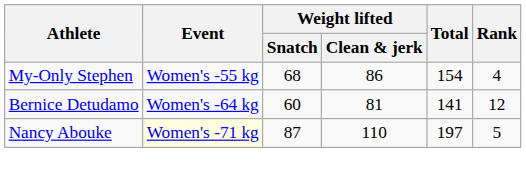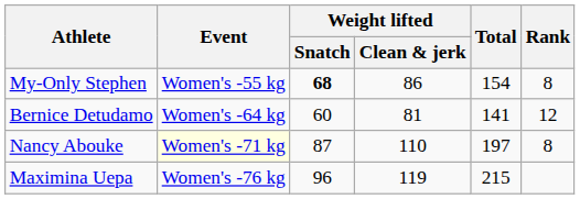My-Only Stephen | Weight lifted / Snatch: normal -> bold
My-Only Stephen | Rank: 4 -> 8
Nancy Abouke | Rank: 5 -> 8
+ row: Maximina Uepa | Women's -76 kg | 96 | 119 | 215
